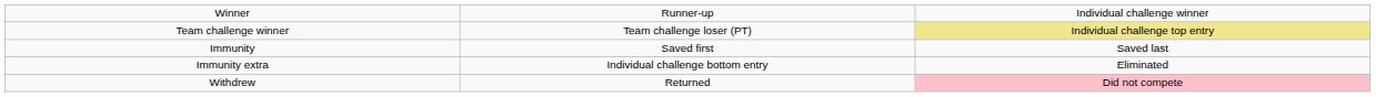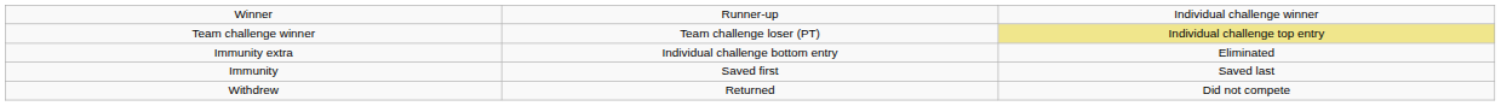rows swapped: Immunity <-> Immunity extra
Withdrew | column 3: pink background -> no background
